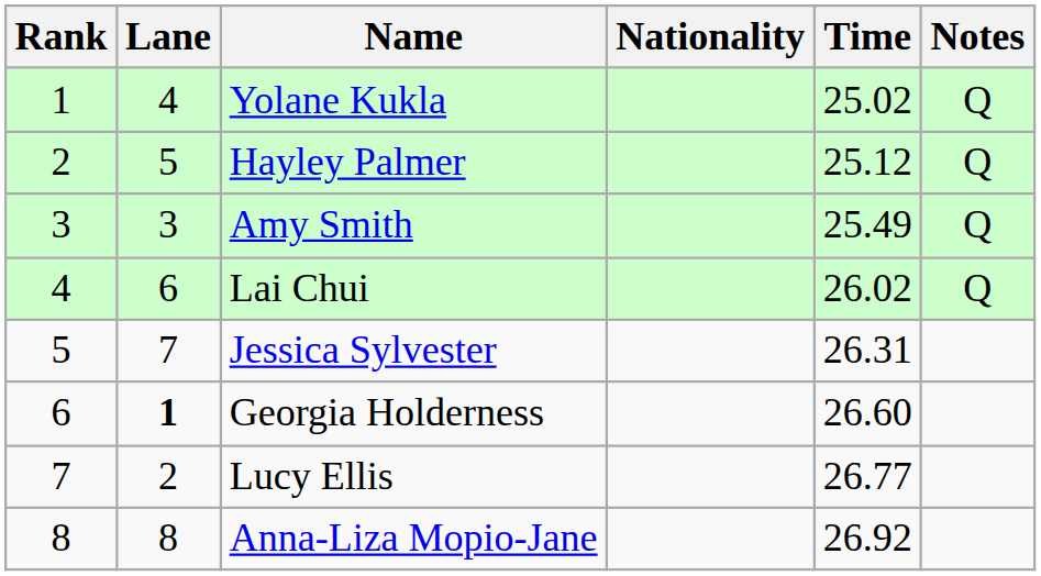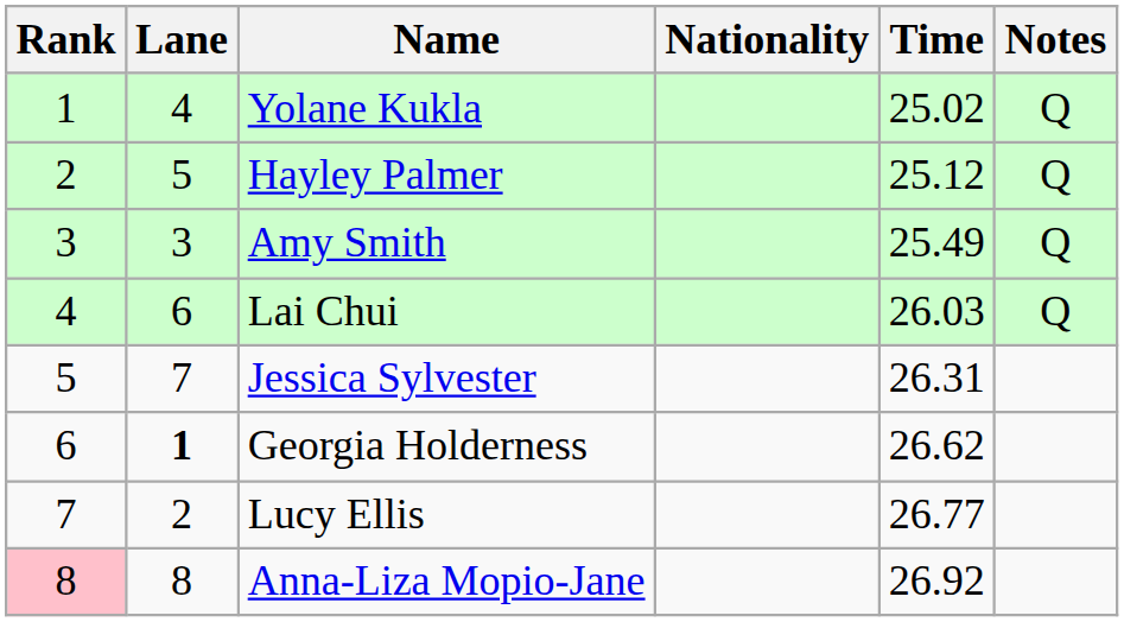Lai Chui | Time: 26.02 -> 26.03
Georgia Holderness | Time: 26.60 -> 26.62
Anna-Liza Mopio-Jane | Rank: no background -> pink background
